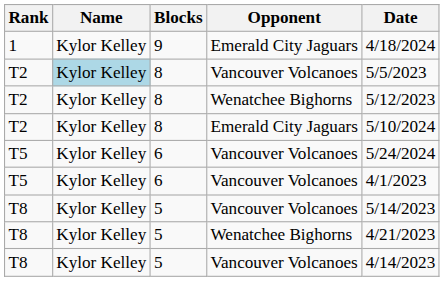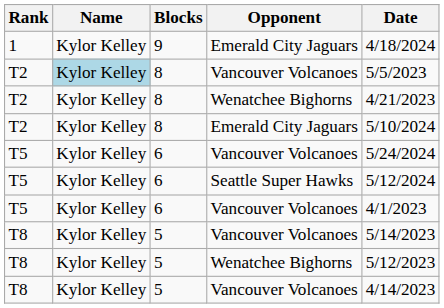T2 / Wenatchee Bighorns | Date: 5/12/2023 -> 4/21/2023
+ row: T5 | Kylor Kelley | 6 | Seattle Super Hawks | 5/12/2024
T8 / Wenatchee Bighorns | Date: 4/21/2023 -> 5/12/2023
